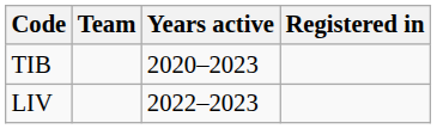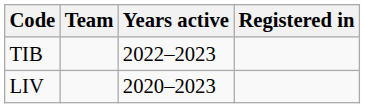TIB | Years active: 2020–2023 -> 2022–2023
LIV | Years active: 2022–2023 -> 2020–2023
